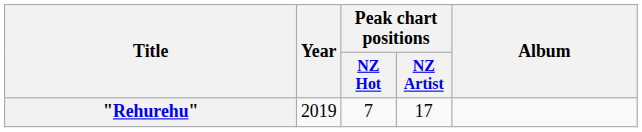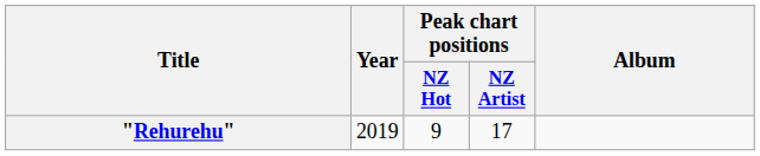"Rehurehu" | Peak chart positions / NZ Hot: 7 -> 9
